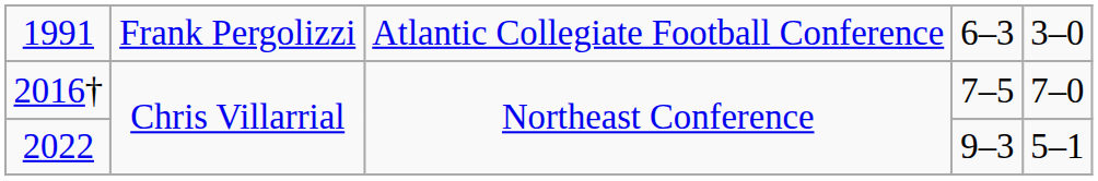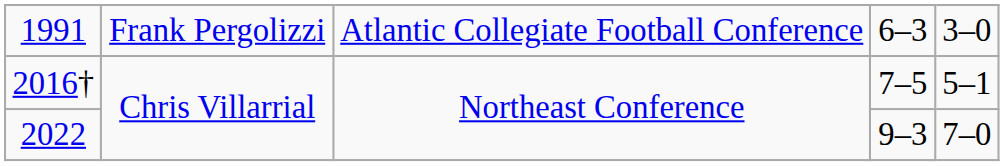2016† | column 5: 7–0 -> 5–1
2022 | column 5: 5–1 -> 7–0
